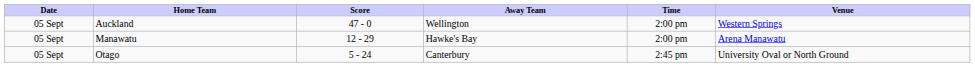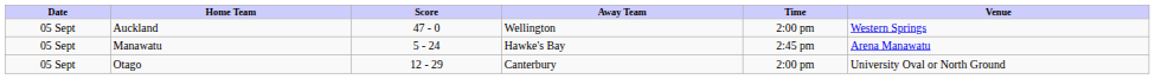Manawatu | Score: 12 - 29 -> 5 - 24
Manawatu | Time: 2:00 pm -> 2:45 pm
Otago | Score: 5 - 24 -> 12 - 29
Otago | Time: 2:45 pm -> 2:00 pm
